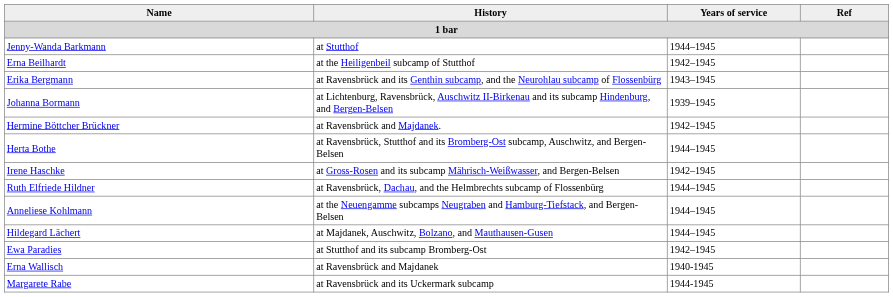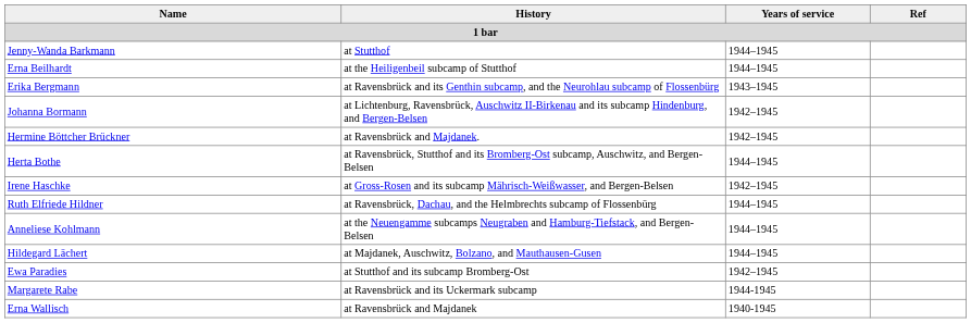Erna Beilhardt | Years of service: 1942–1945 -> 1944–1945
Johanna Bormann | Years of service: 1939–1945 -> 1942–1945
rows swapped: Margarete Rabe <-> Erna Wallisch
